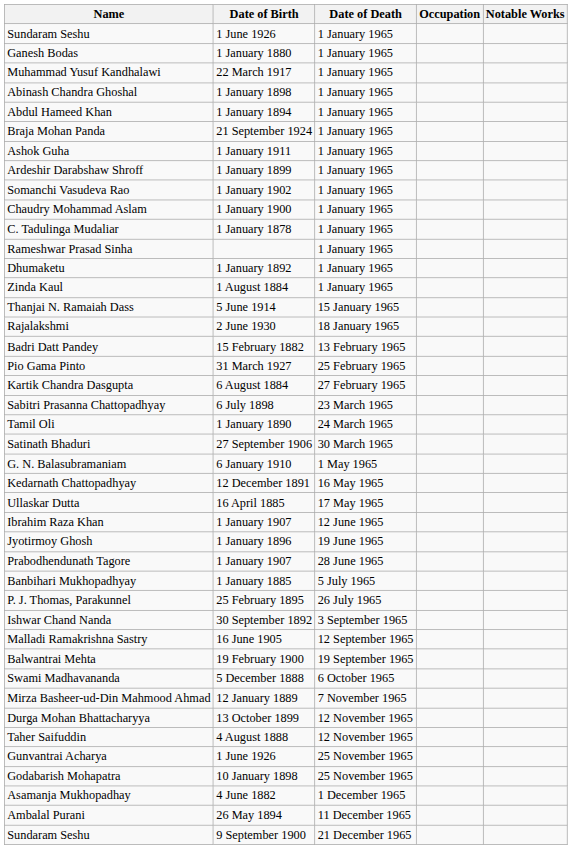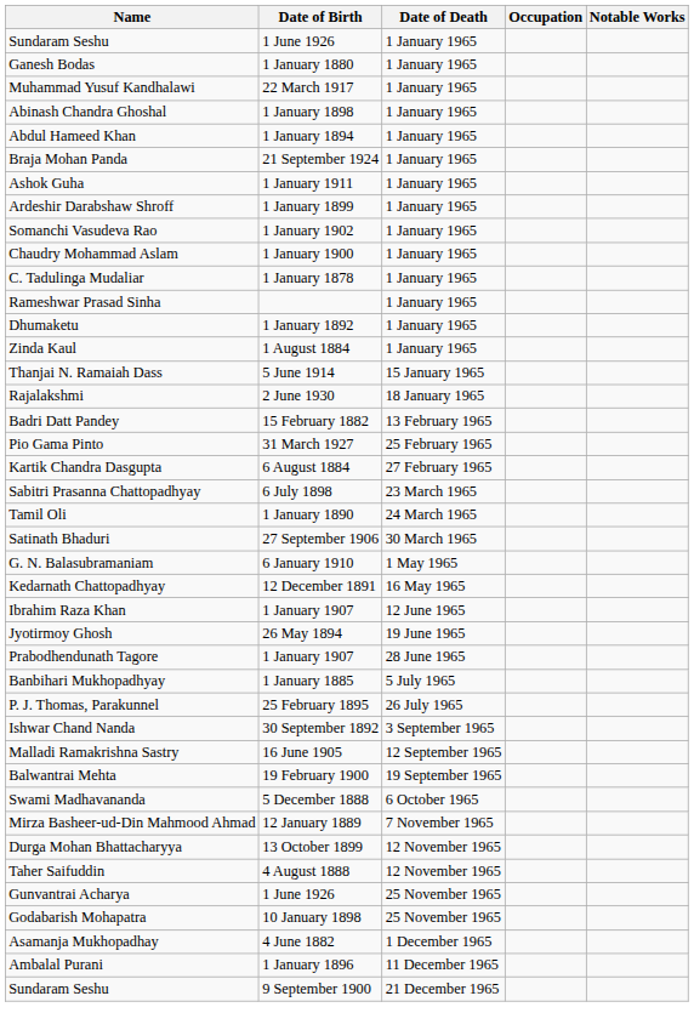- row: Ullaskar Dutta | 16 April 1885 | 17 May 1965
Jyotirmoy Ghosh | Date of Birth: 1 January 1896 -> 26 May 1894
Ambalal Purani | Date of Birth: 26 May 1894 -> 1 January 1896
